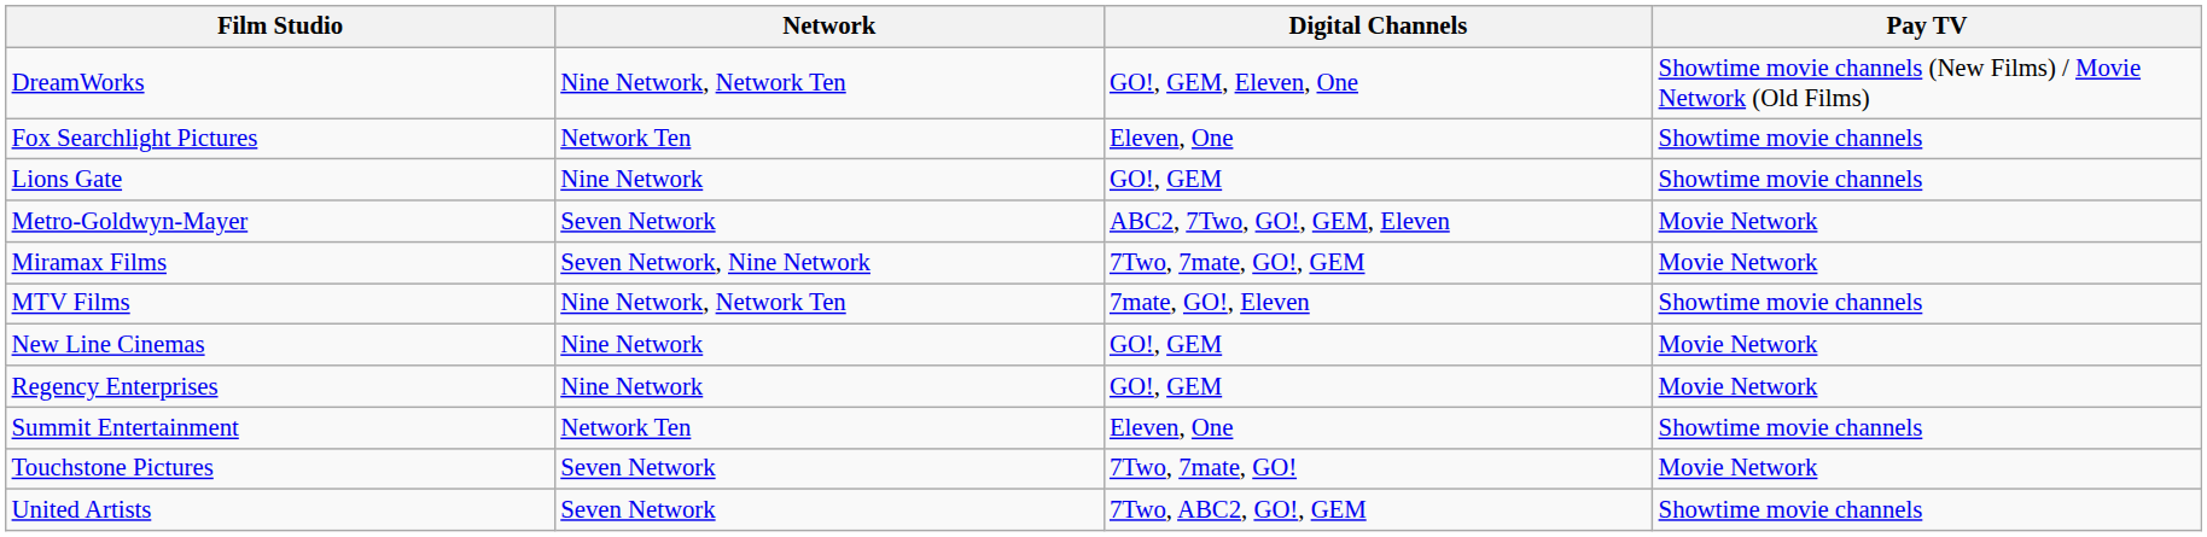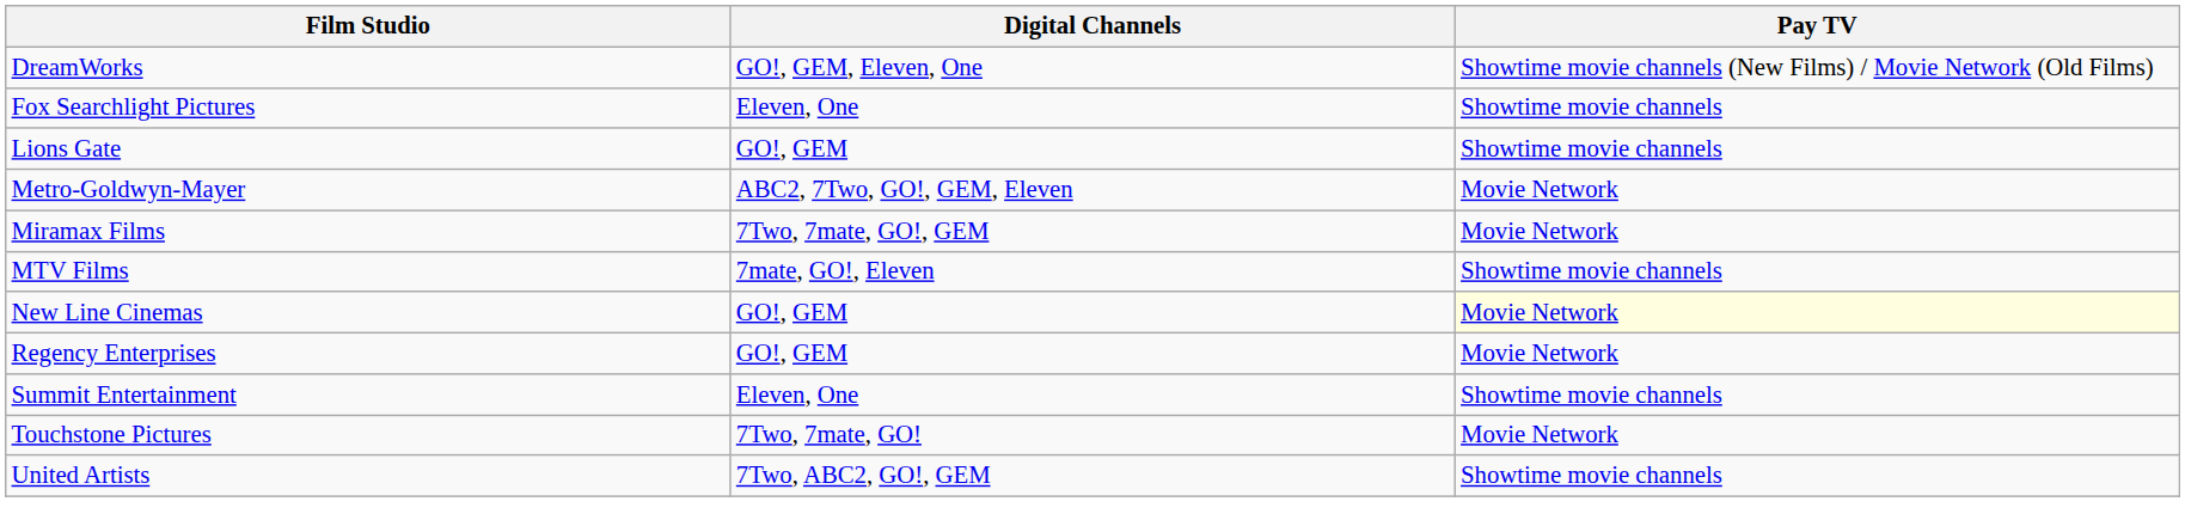- column: Network | Nine Network, Network Ten | Network Ten | Nine Network | Seven Network | Seven Network, Nine Network | Nine Network, Network Ten | Nine Network | Nine Network | Network Ten | Seven Network | Seven Network
New Line Cinemas | Pay TV: no background -> lightyellow background
